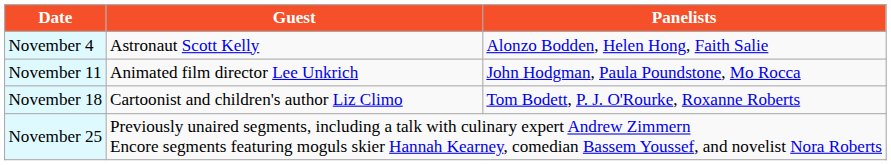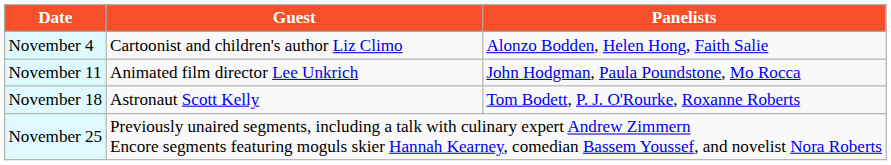November 4 | Guest: Astronaut Scott Kelly -> Cartoonist and children's author Liz Climo
November 18 | Guest: Cartoonist and children's author Liz Climo -> Astronaut Scott Kelly
